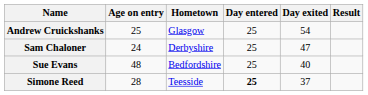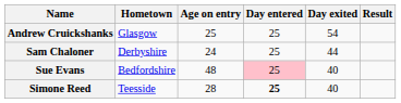columns swapped: Age on entry <-> Hometown
Sam Chaloner | Day exited: 47 -> 44
Sue Evans | Day entered: no background -> pink background
Simone Reed | Day exited: 37 -> 40
